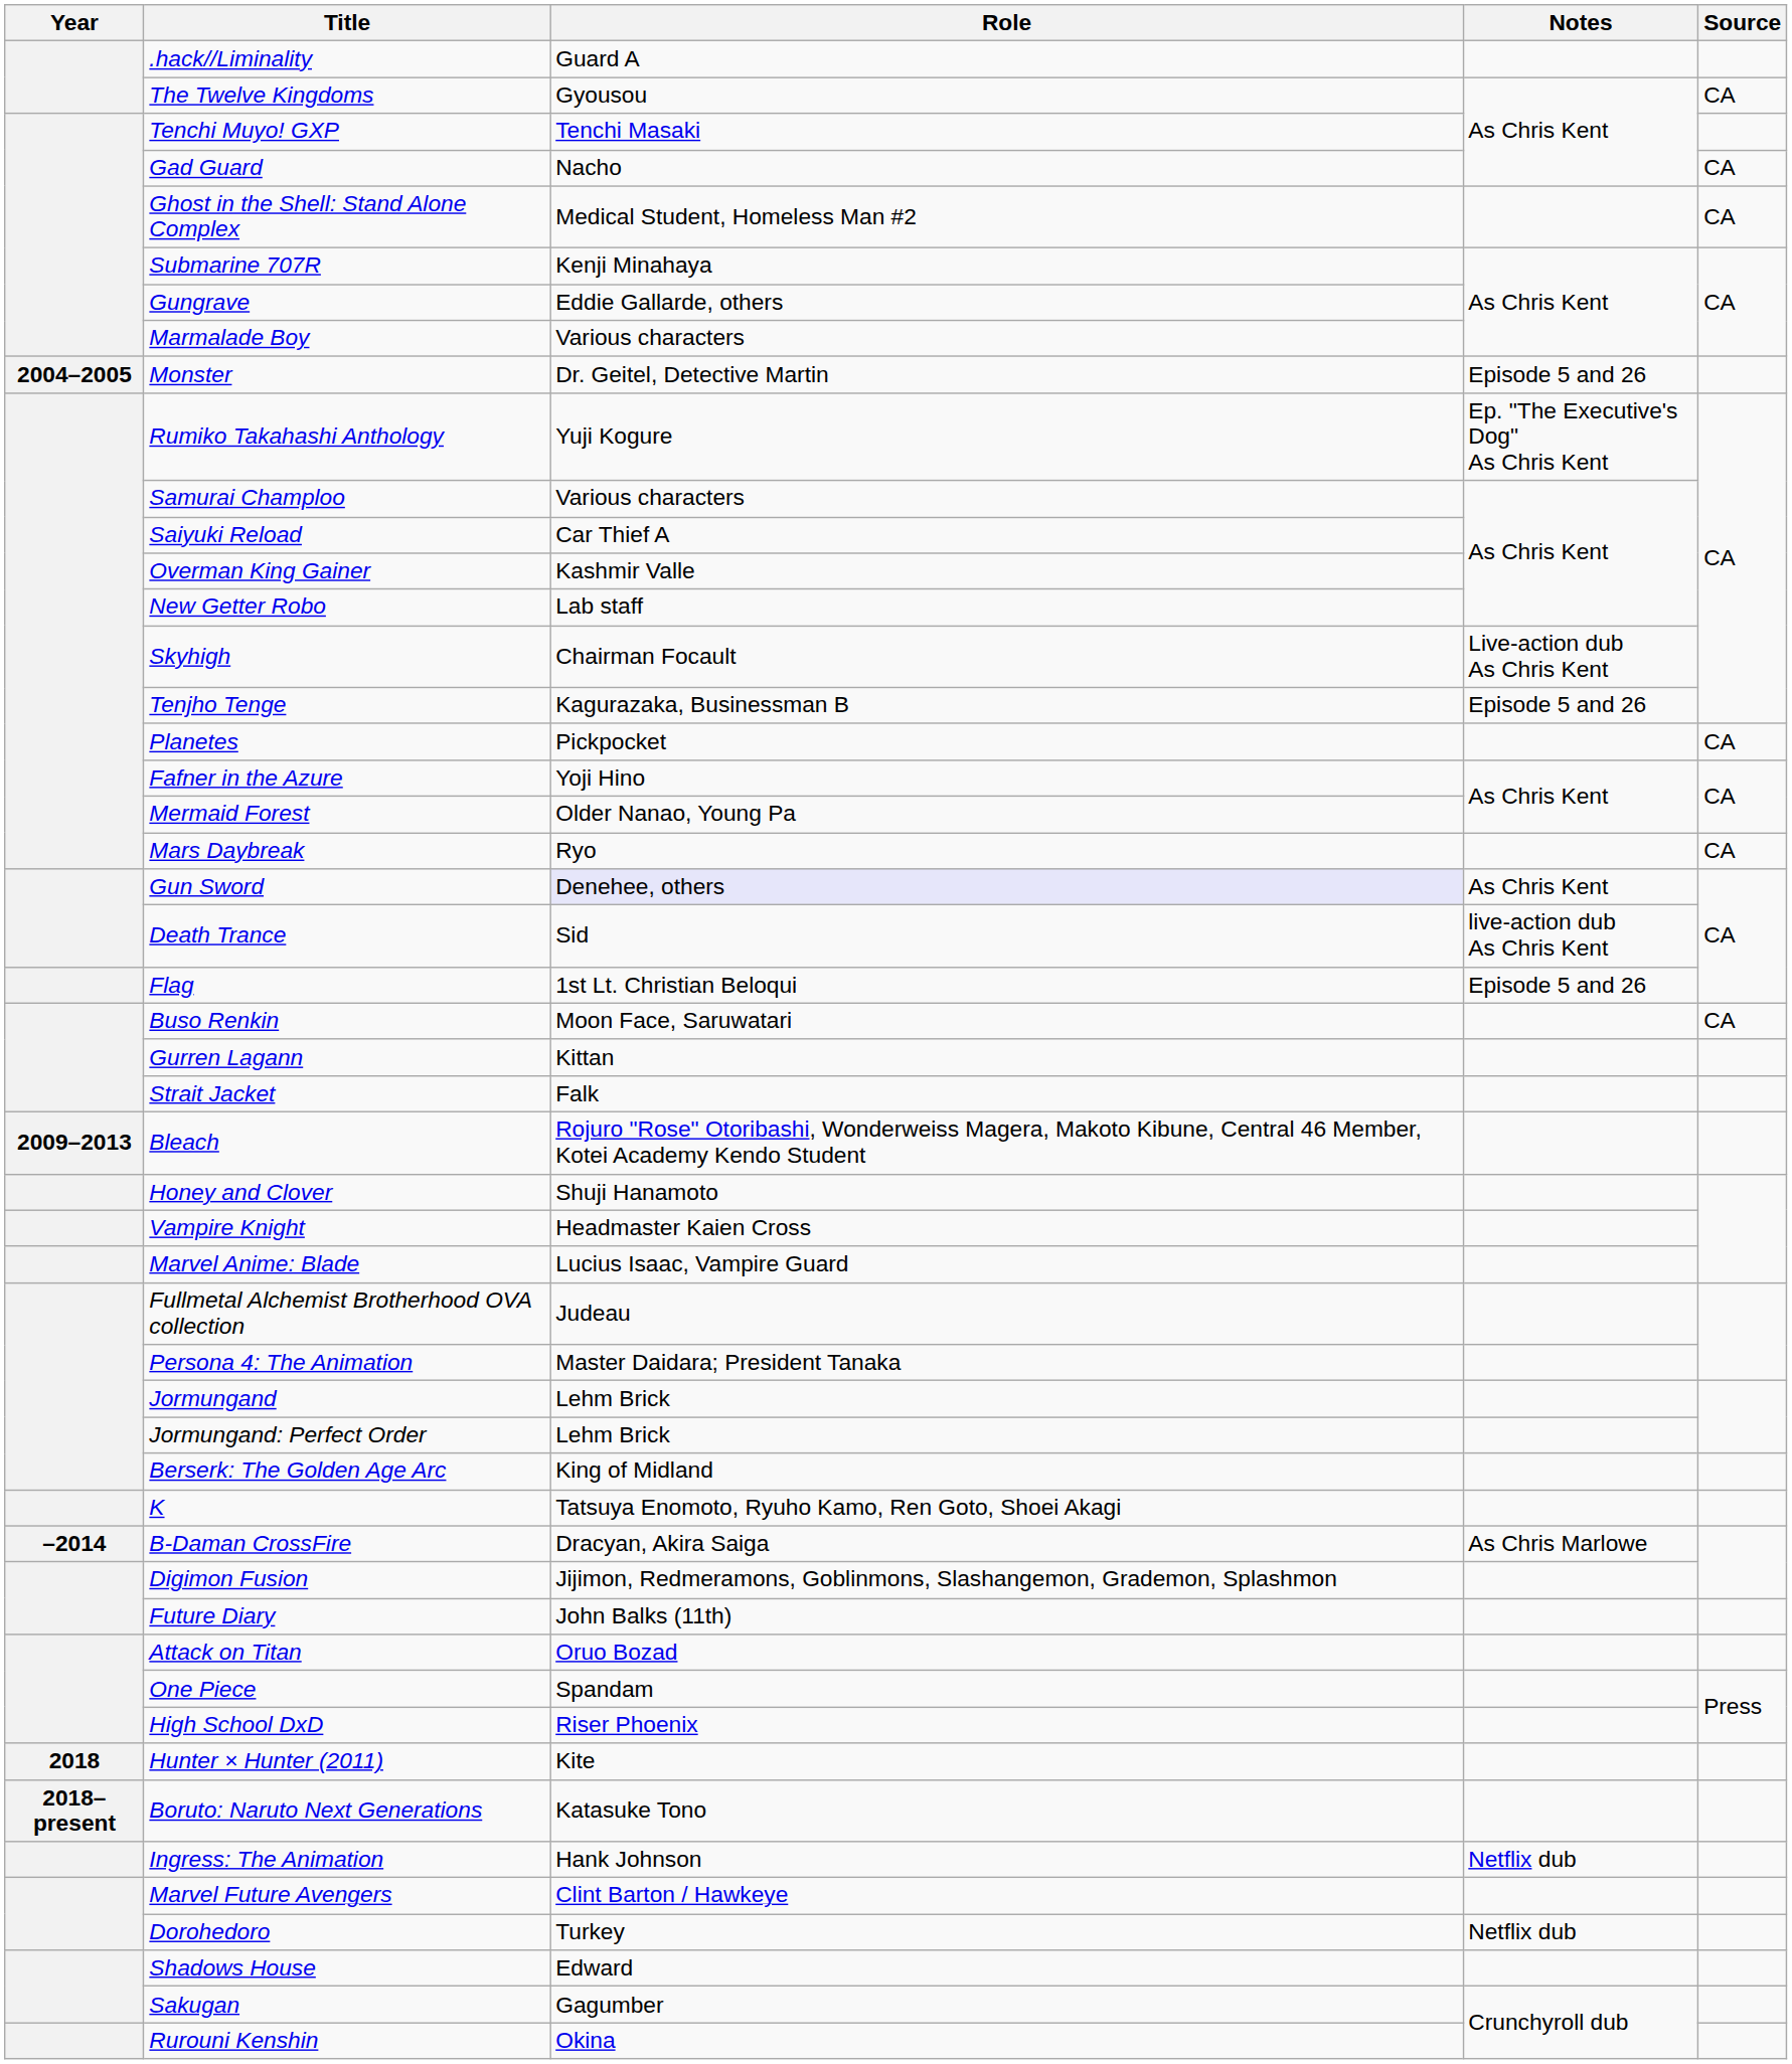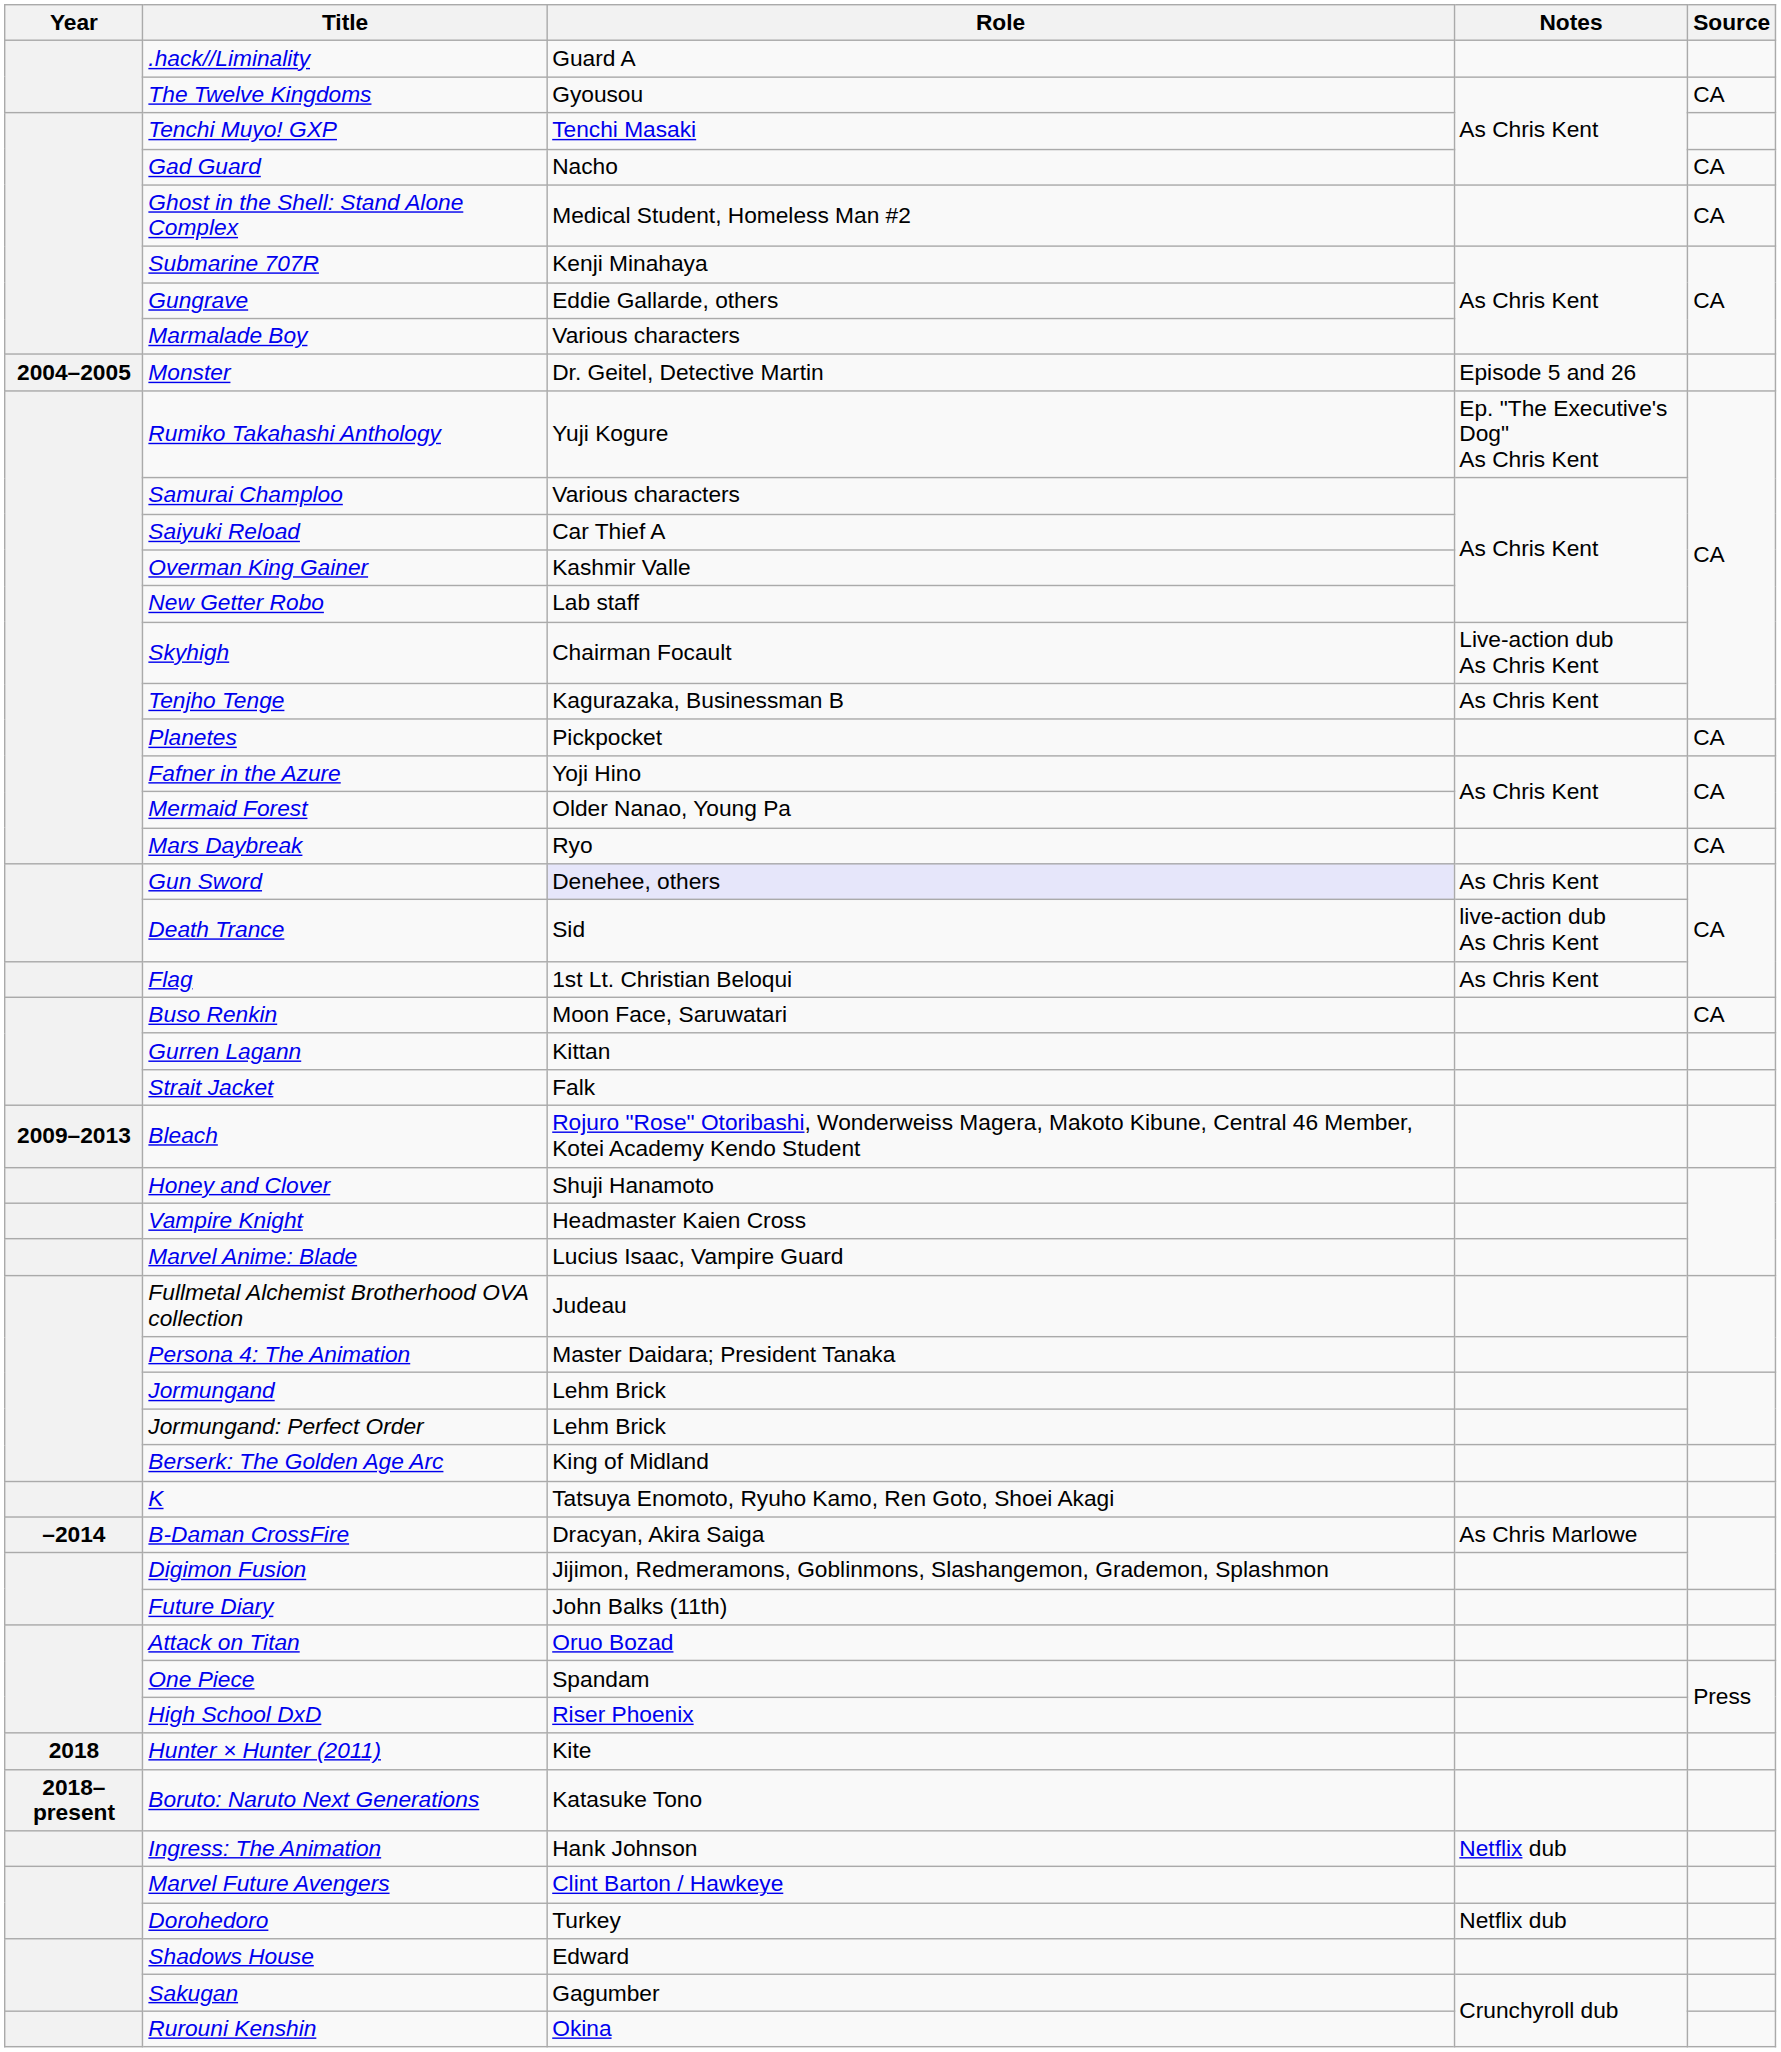Tenjho Tenge | Notes: Episode 5 and 26 -> As Chris Kent
Flag | Notes: Episode 5 and 26 -> As Chris Kent
